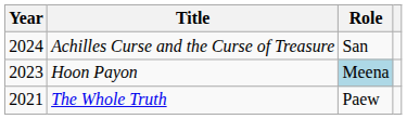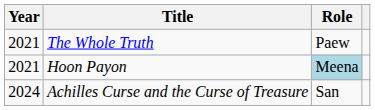rows swapped: The Whole Truth <-> Achilles Curse and the Curse of Treasure
Hoon Payon | Year: 2023 -> 2021
